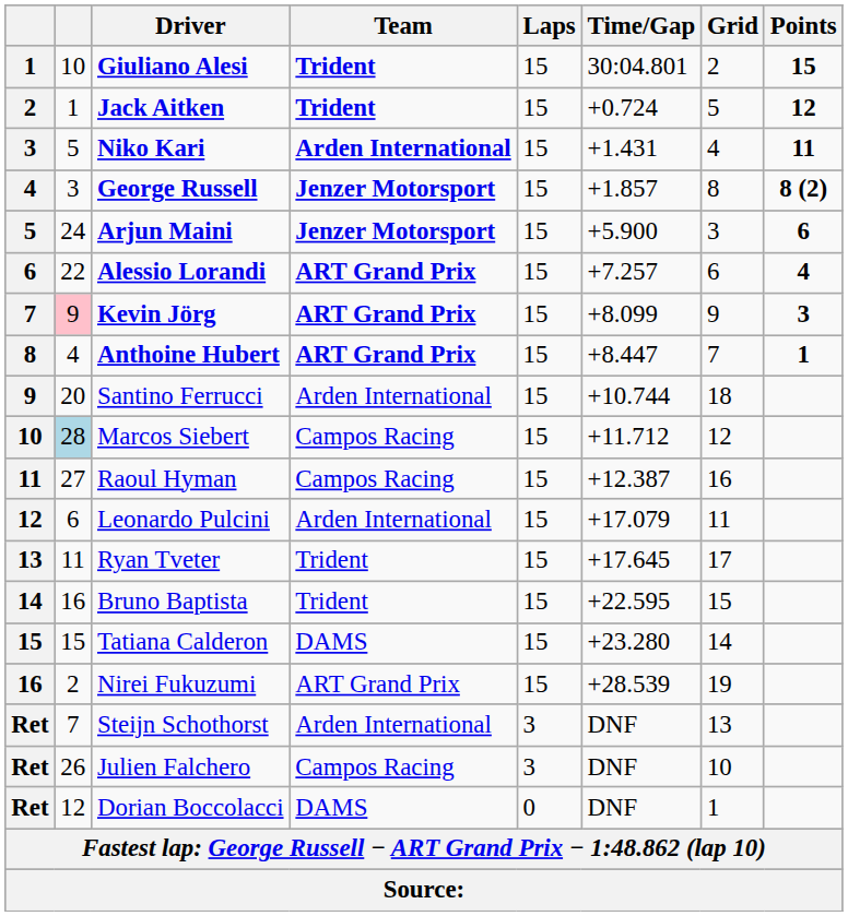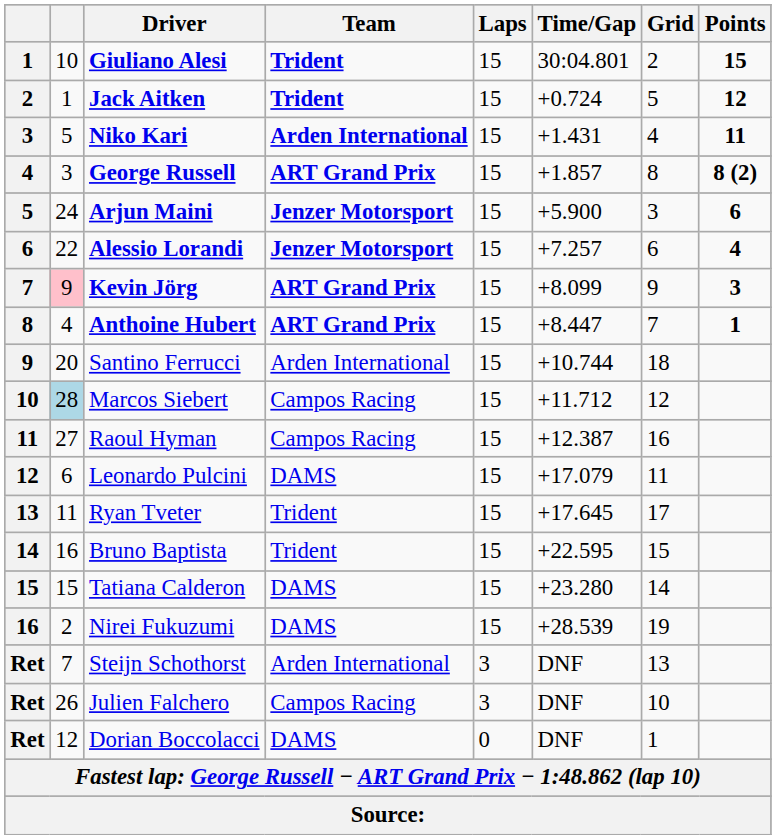George Russell | Team: Jenzer Motorsport -> ART Grand Prix
Alessio Lorandi | Team: ART Grand Prix -> Jenzer Motorsport
Leonardo Pulcini | Team: Arden International -> DAMS
Nirei Fukuzumi | Team: ART Grand Prix -> DAMS
